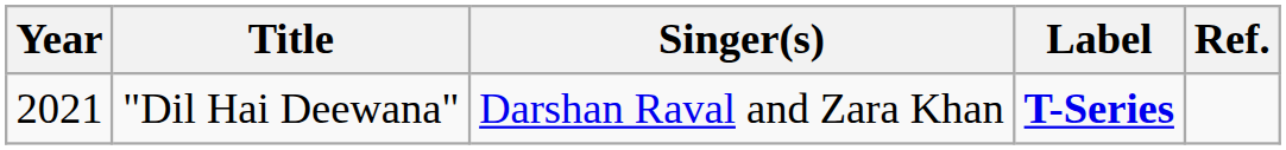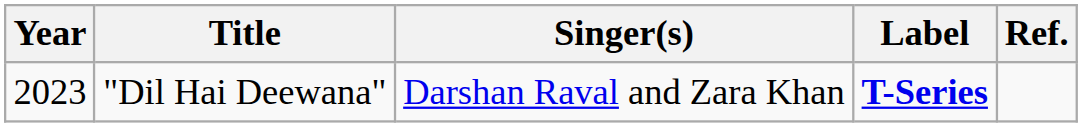"Dil Hai Deewana" | Year: 2021 -> 2023
